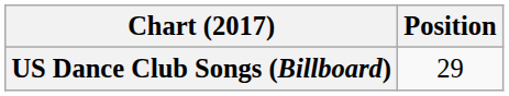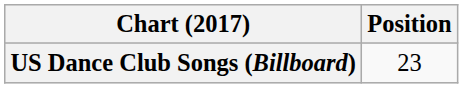US Dance Club Songs (Billboard) | Position: 29 -> 23
